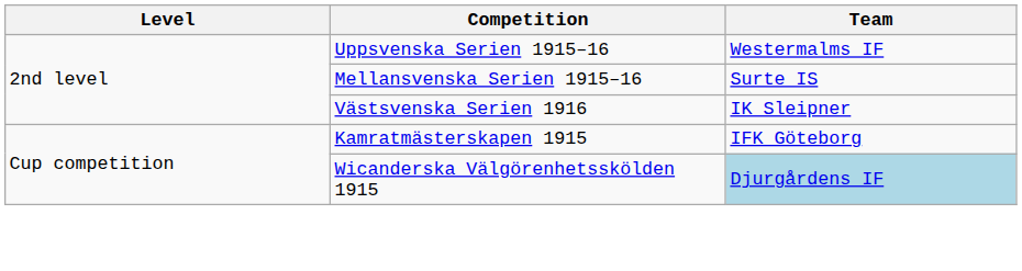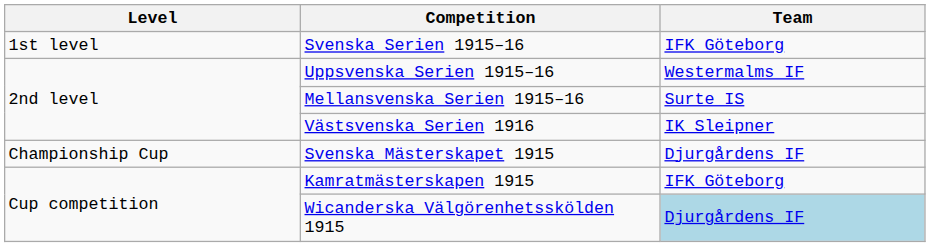+ row: 1st level | Svenska Serien 1915–16 | IFK Göteborg
+ row: Championship Cup | Svenska Mästerskapet 1915 | Djurgårdens IF
